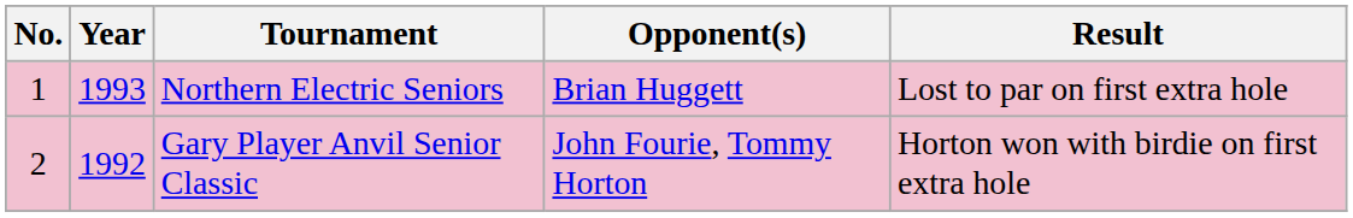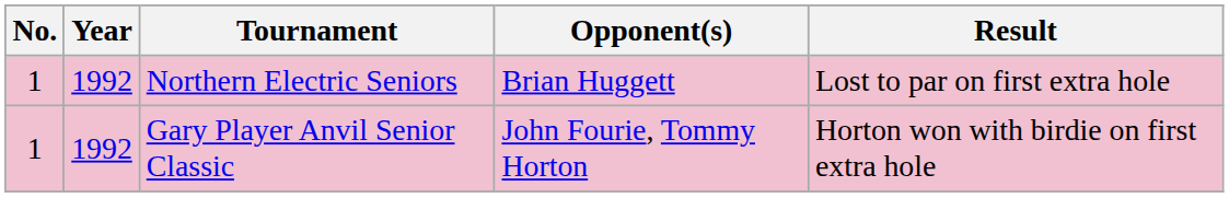Northern Electric Seniors | Year: 1993 -> 1992
Gary Player Anvil Senior Classic | No.: 2 -> 1
